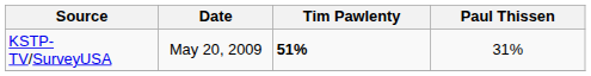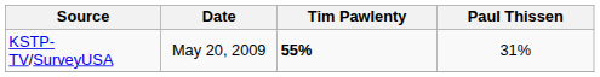KSTP-TV/SurveyUSA | Tim Pawlenty: 51% -> 55%
